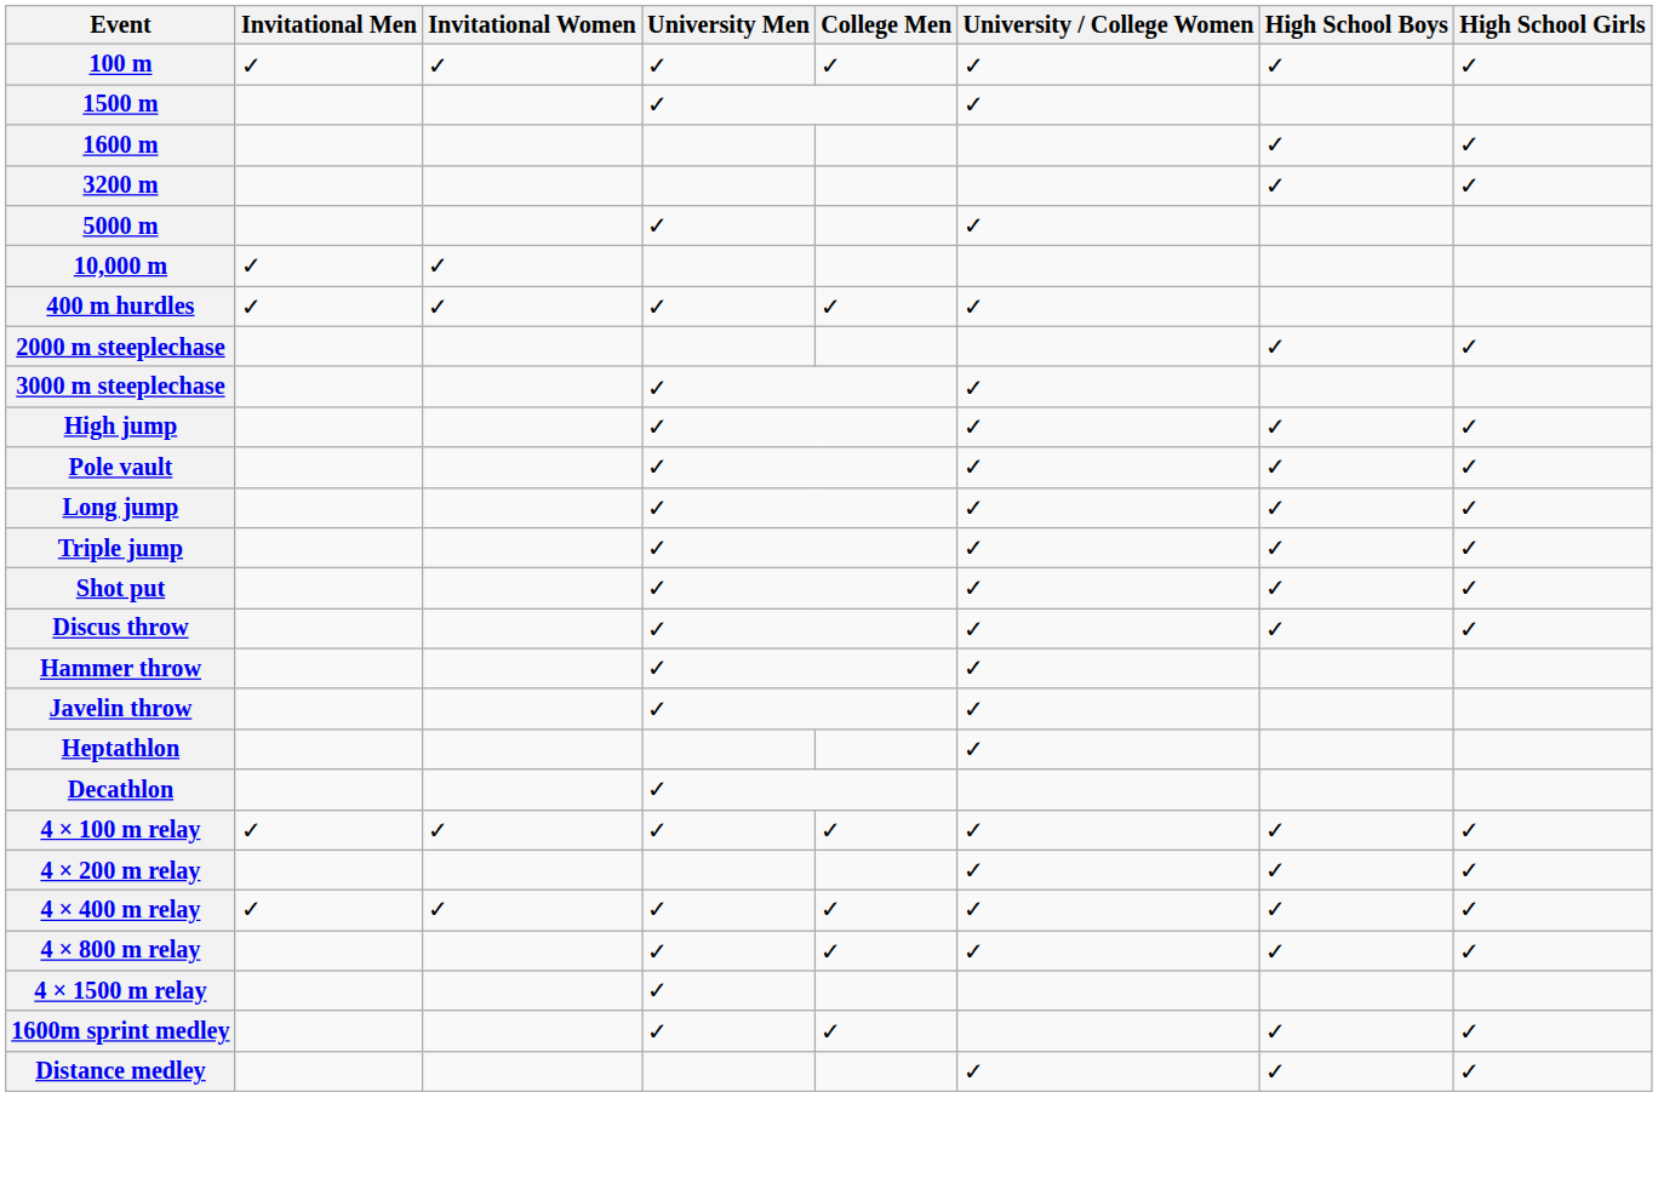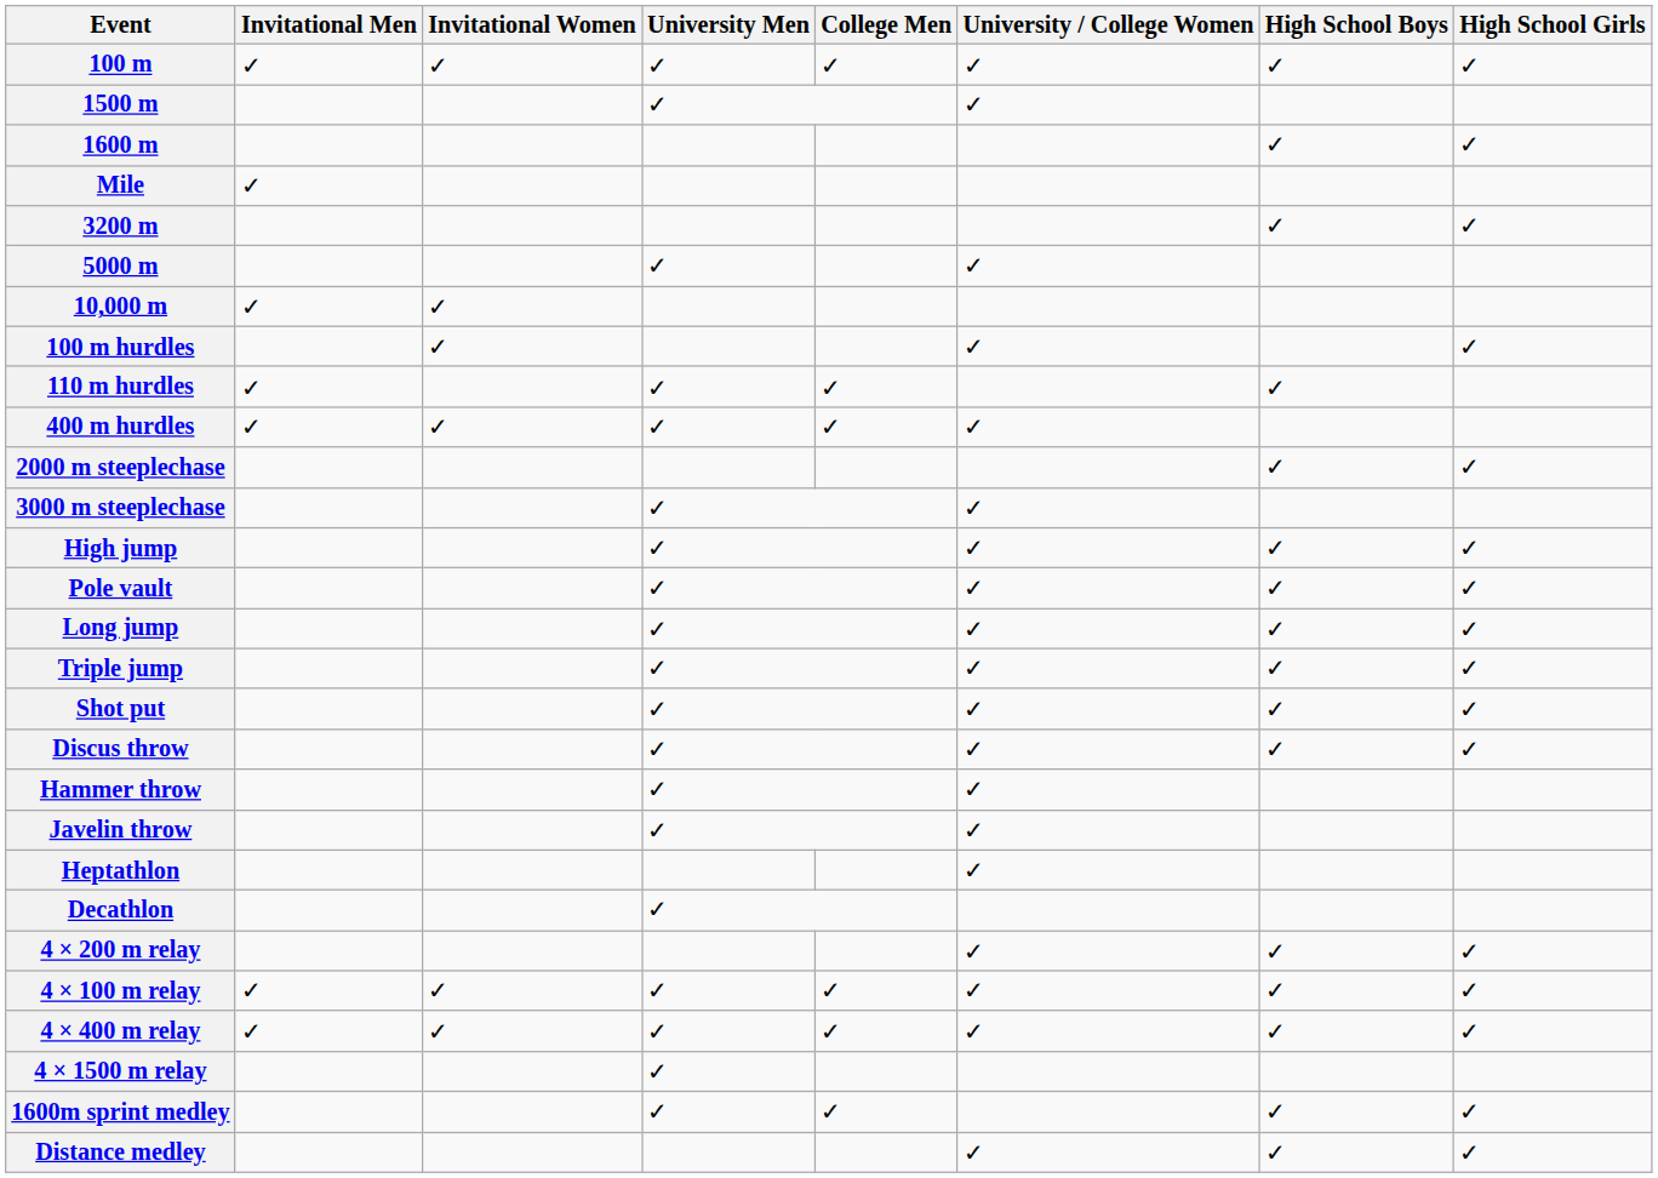+ row: Mile | ✓
+ row: 100 m hurdles | ✓ | ✓ | ✓
+ row: 110 m hurdles | ✓ | ✓ | ✓ | ✓
rows swapped: 4 × 100 m relay <-> 4 × 200 m relay
- row: 4 × 800 m relay | ✓ | ✓ | ✓ | ✓ | ✓
